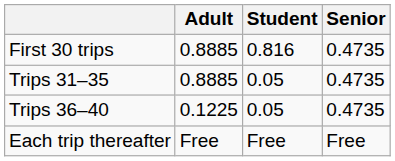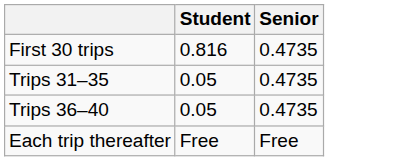- column: Adult | 0.8885 | 0.8885 | 0.1225 | Free
